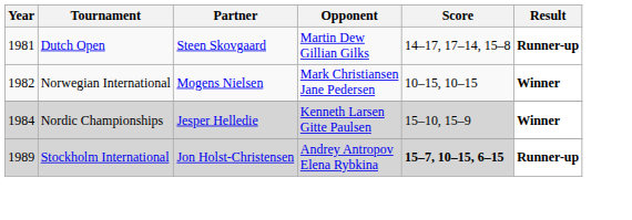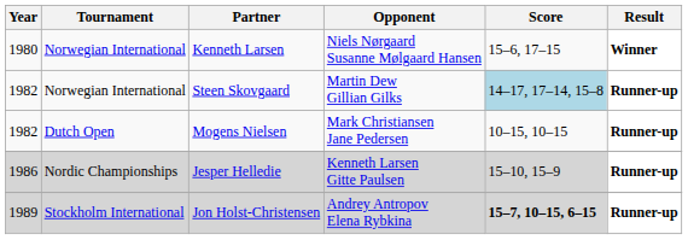+ row: 1980 | Norwegian International | Kenneth Larsen | Niels Nørgaard Susanne Mølgaard Hansen | 15–6, 17–15 | Winner
Steen Skovgaard | Year: 1981 -> 1982
Steen Skovgaard | Tournament: Dutch Open -> Norwegian International
Steen Skovgaard | Score: no background -> lightblue background
Mogens Nielsen | Tournament: Norwegian International -> Dutch Open
Mogens Nielsen | Result: Winner -> Runner-up
Jesper Helledie | Year: 1984 -> 1986
Jesper Helledie | Result: Winner -> Runner-up
